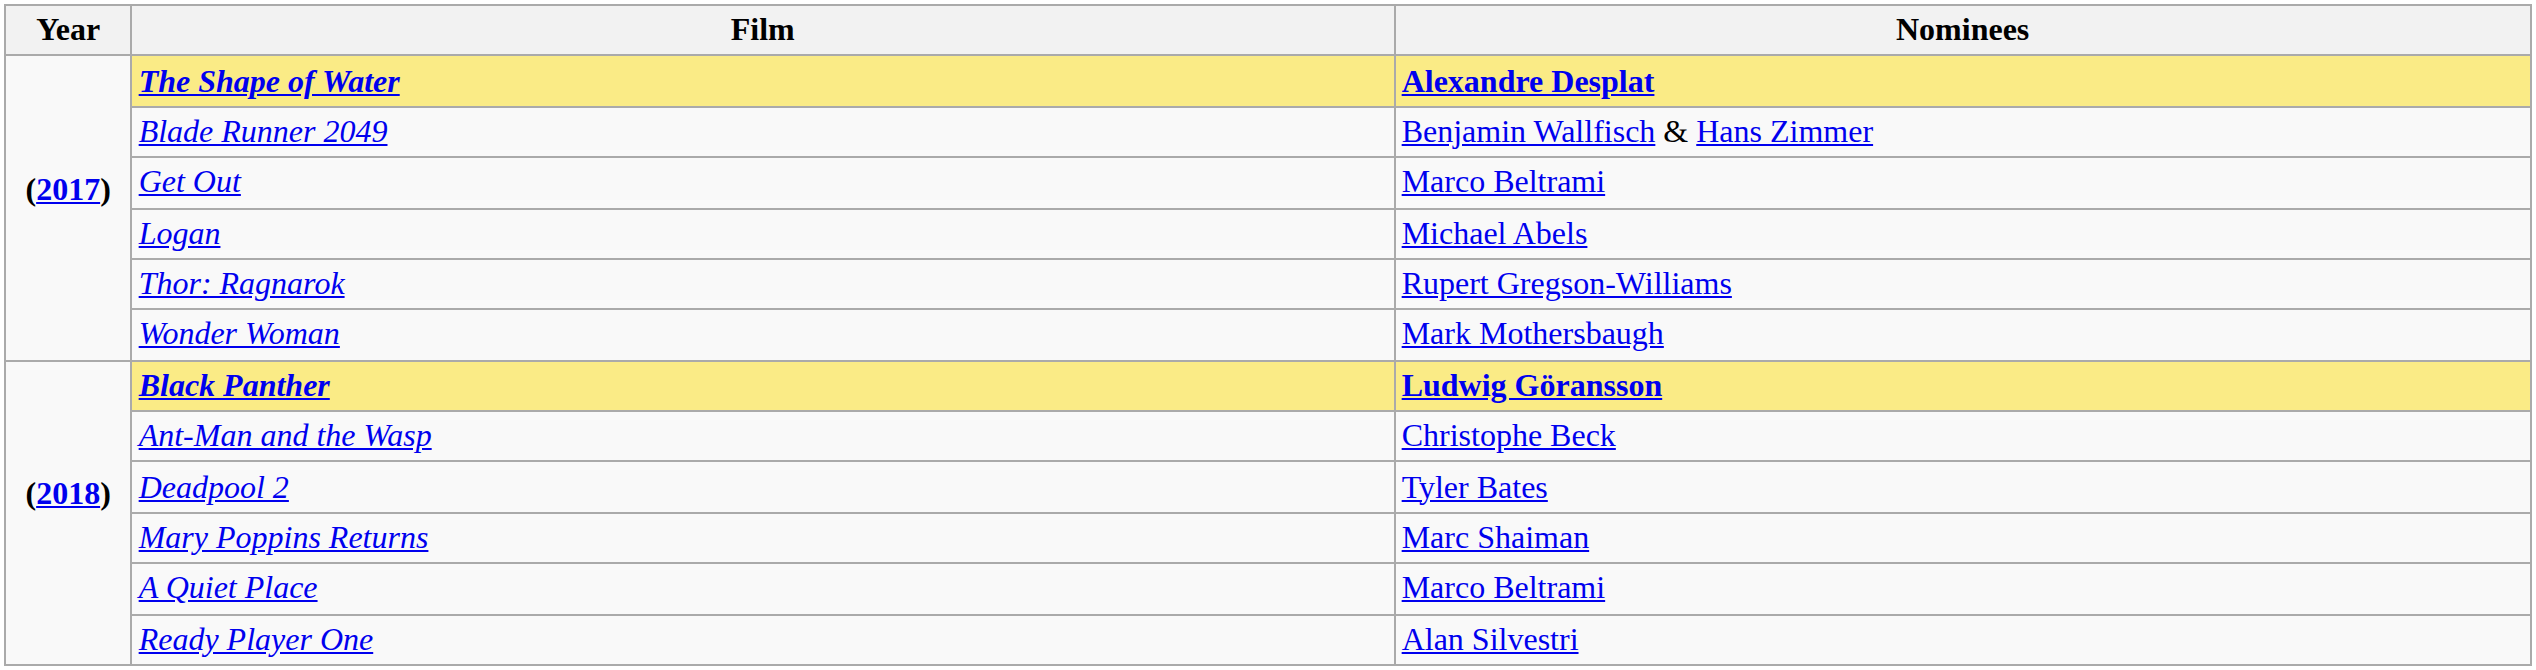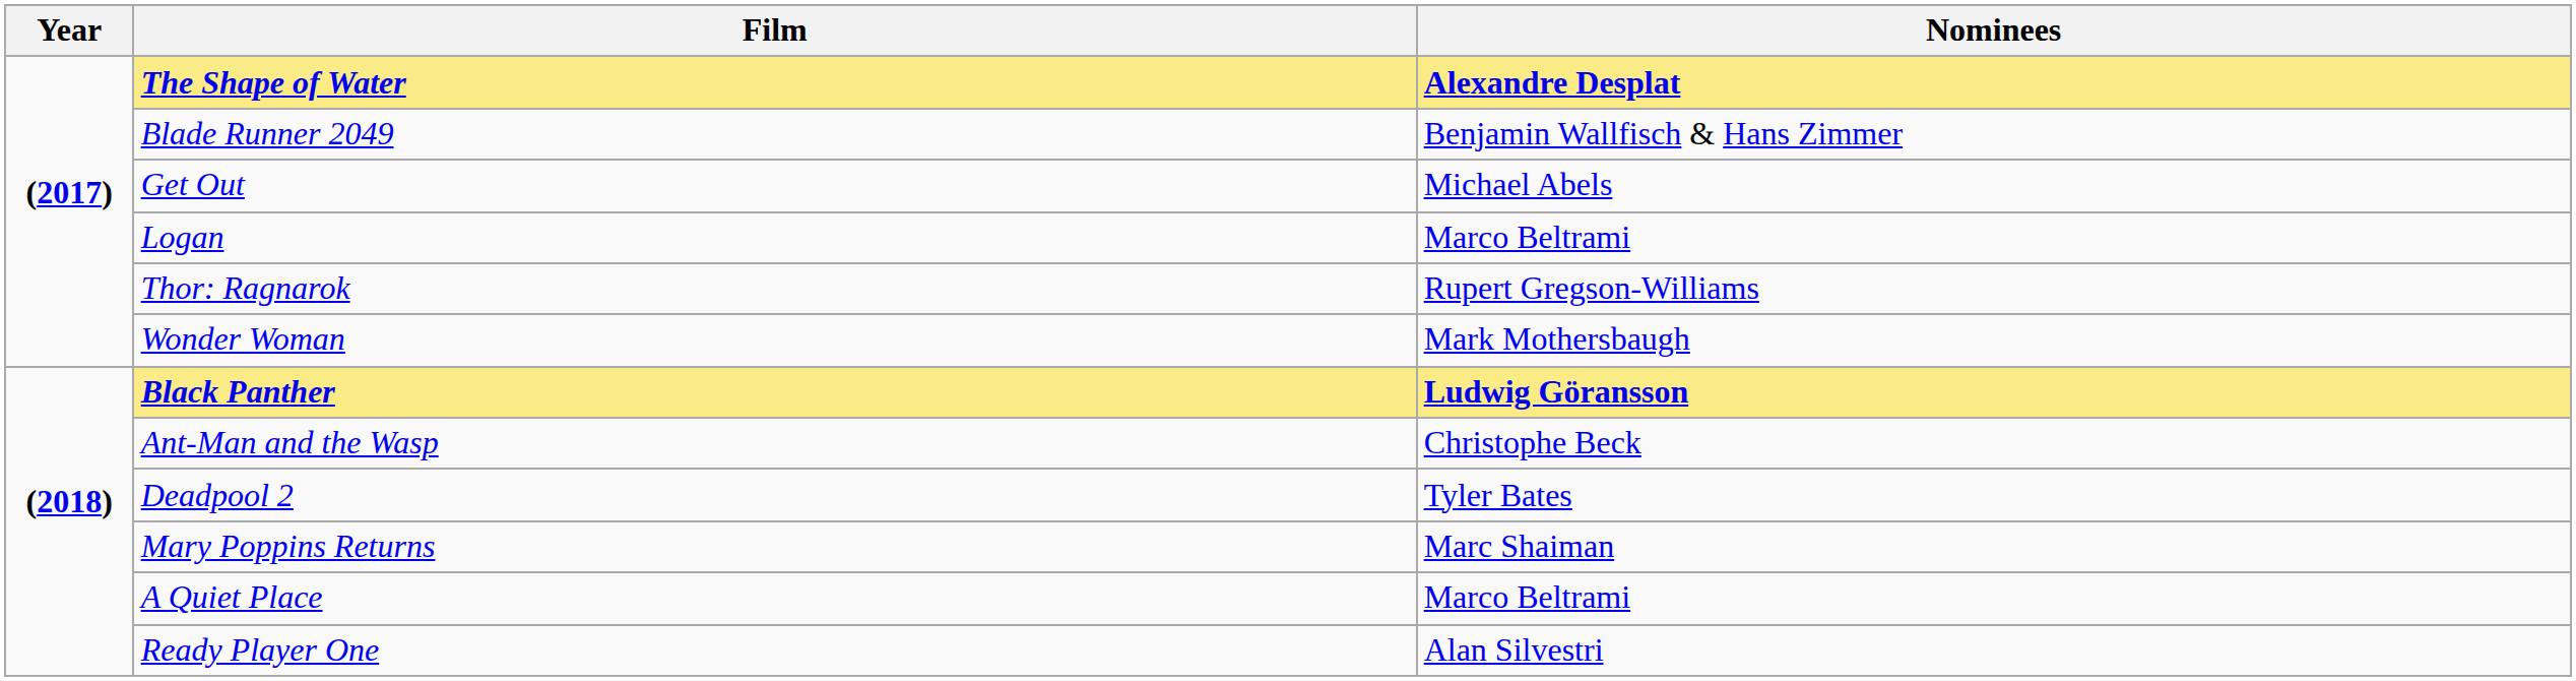Get Out | Nominees: Marco Beltrami -> Michael Abels
Logan | Nominees: Michael Abels -> Marco Beltrami
